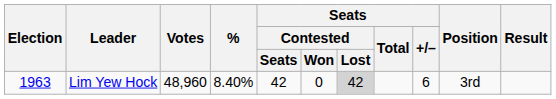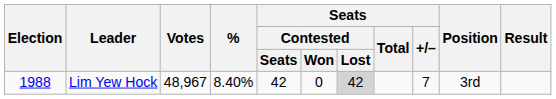Lim Yew Hock | Election: 1963 -> 1988
Lim Yew Hock | Votes: 48,960 -> 48,967
Lim Yew Hock | Seats / +/–: 6 -> 7
